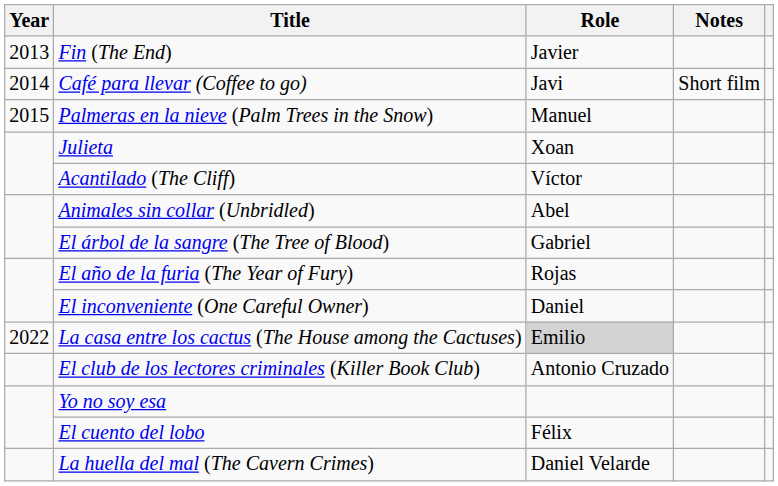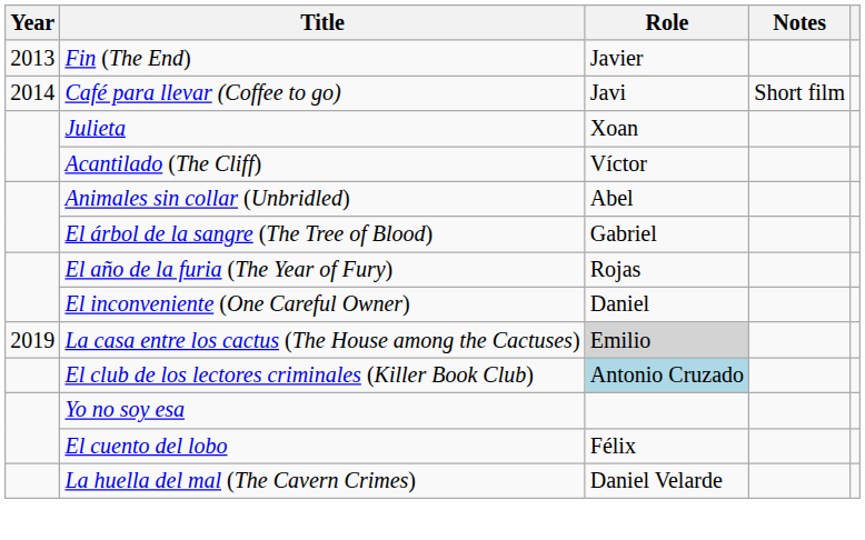- row: 2015 | Palmeras en la nieve (Palm Trees in the Snow) | Manuel
La casa entre los cactus (The House among the Cactuses) | Year: 2022 -> 2019
El club de los lectores criminales (Killer Book Club) | Role: no background -> lightblue background
